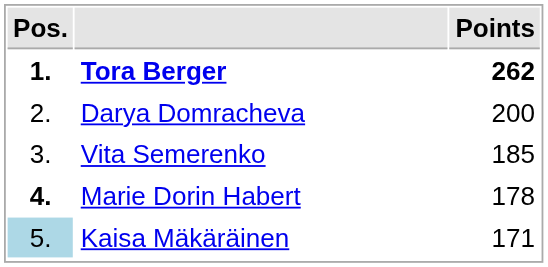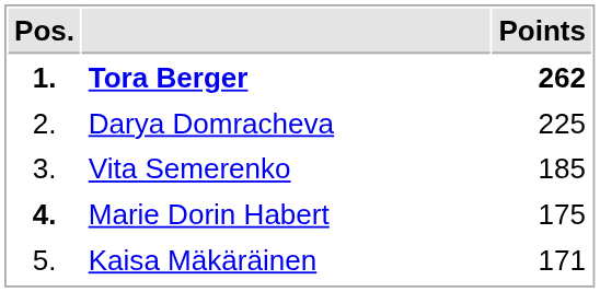Darya Domracheva | Points: 200 -> 225
Marie Dorin Habert | Points: 178 -> 175
Kaisa Mäkäräinen | Pos.: lightblue background -> no background
